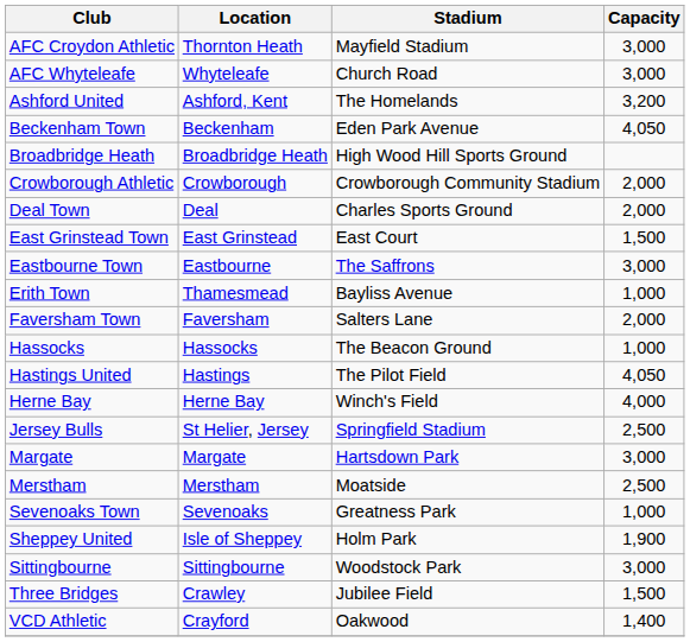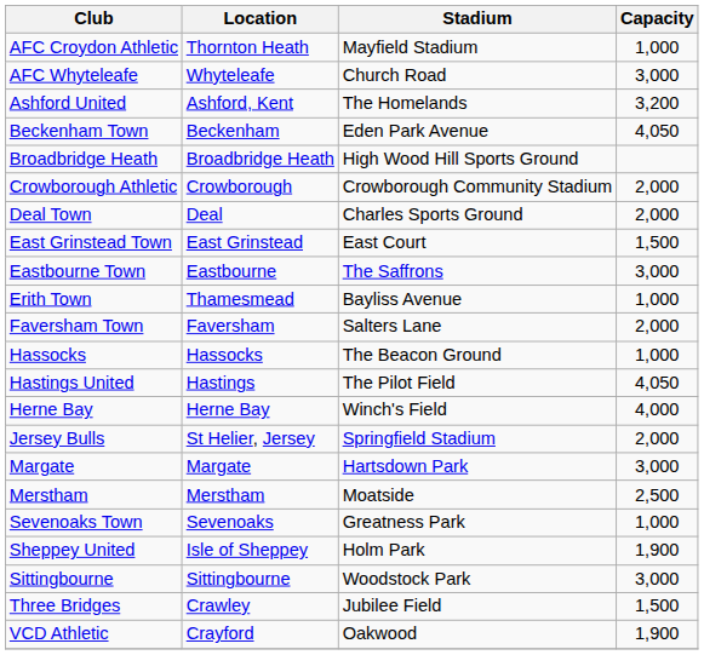AFC Croydon Athletic | Capacity: 3,000 -> 1,000
Jersey Bulls | Capacity: 2,500 -> 2,000
VCD Athletic | Capacity: 1,400 -> 1,900
